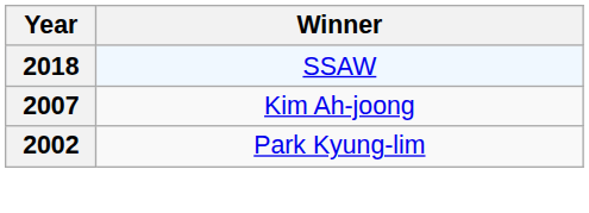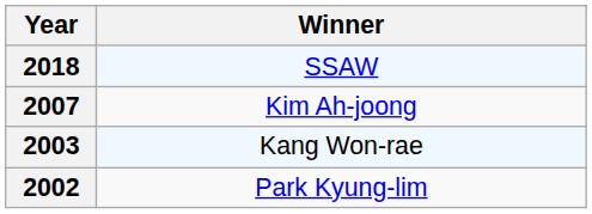+ row: 2003 | Kang Won-rae
